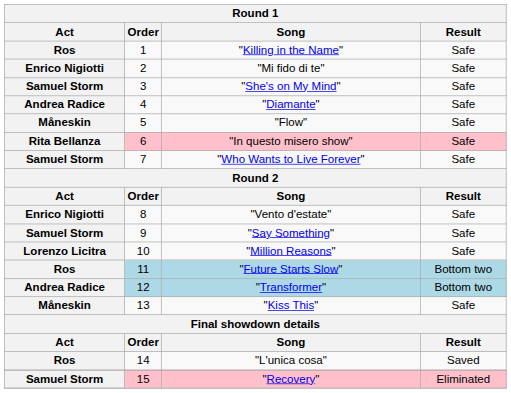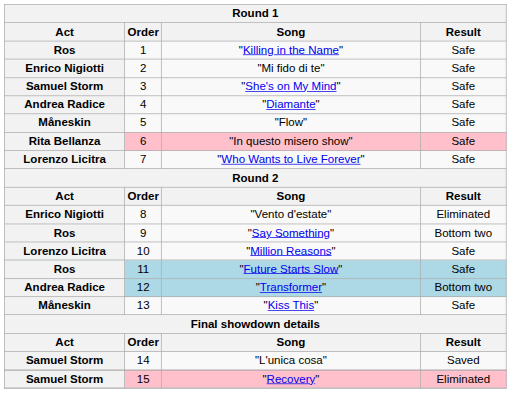"Who Wants to Live Forever" | Act: Samuel Storm -> Lorenzo Licitra
"Vento d'estate" | Result: Safe -> Eliminated
"Say Something" | Act: Samuel Storm -> Ros
"Say Something" | Result: Safe -> Bottom two
"Future Starts Slow" | Result: Bottom two -> Safe
"L'unica cosa" | Act: Ros -> Samuel Storm
